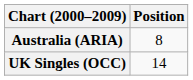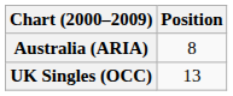UK Singles (OCC) | Position: 14 -> 13
